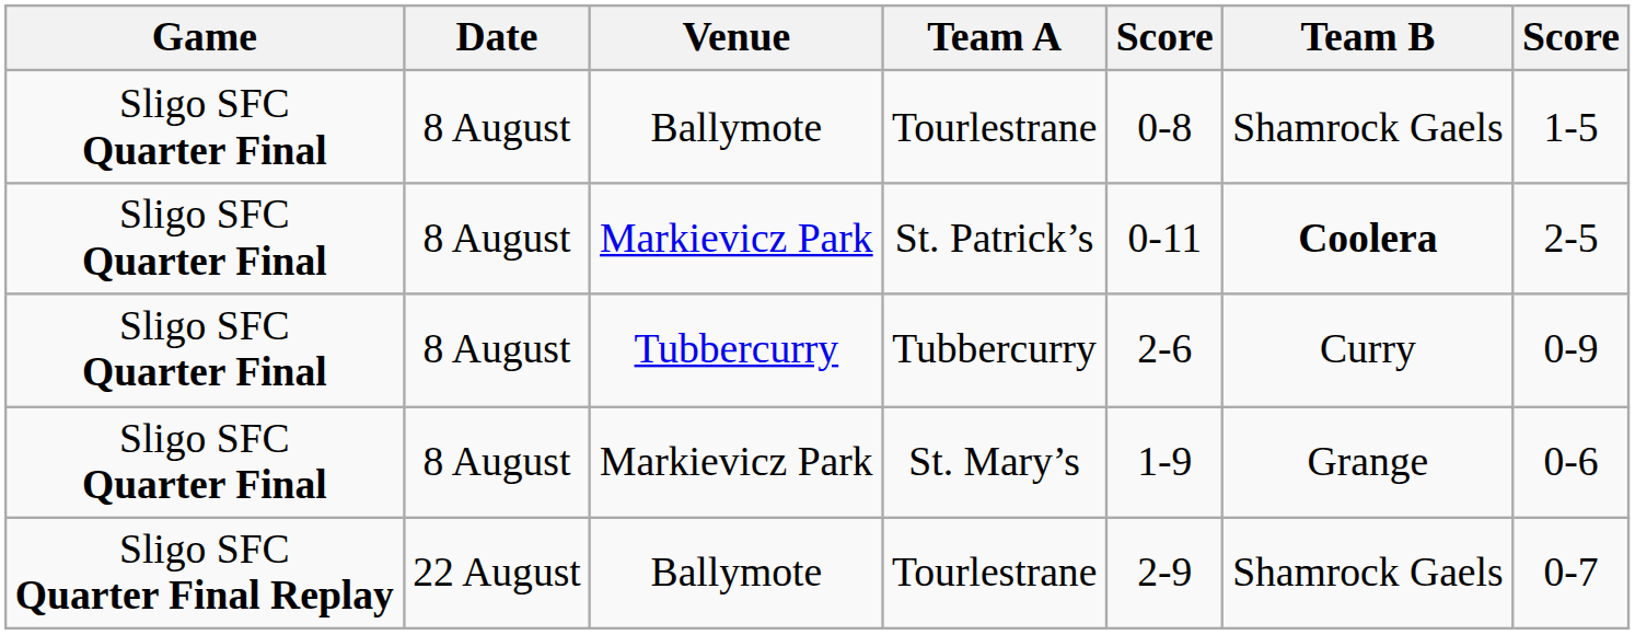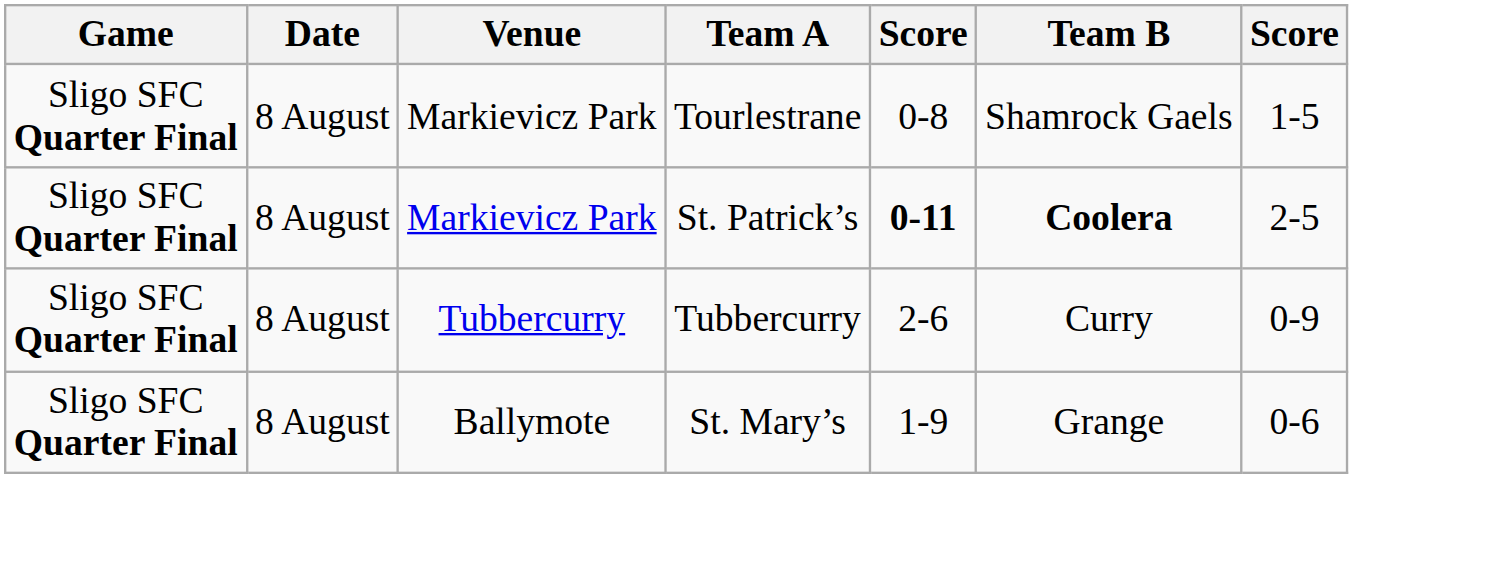Sligo SFC Quarter Final / Tourlestrane | Venue: Ballymote -> Markievicz Park
St. Patrick’s | column 5: normal -> bold
St. Mary’s | Venue: Markievicz Park -> Ballymote
- row: Sligo SFC Quarter Final Replay | 22 August | Ballymote | Tourlestrane | 2-9 | Shamrock Gaels | 0-7
